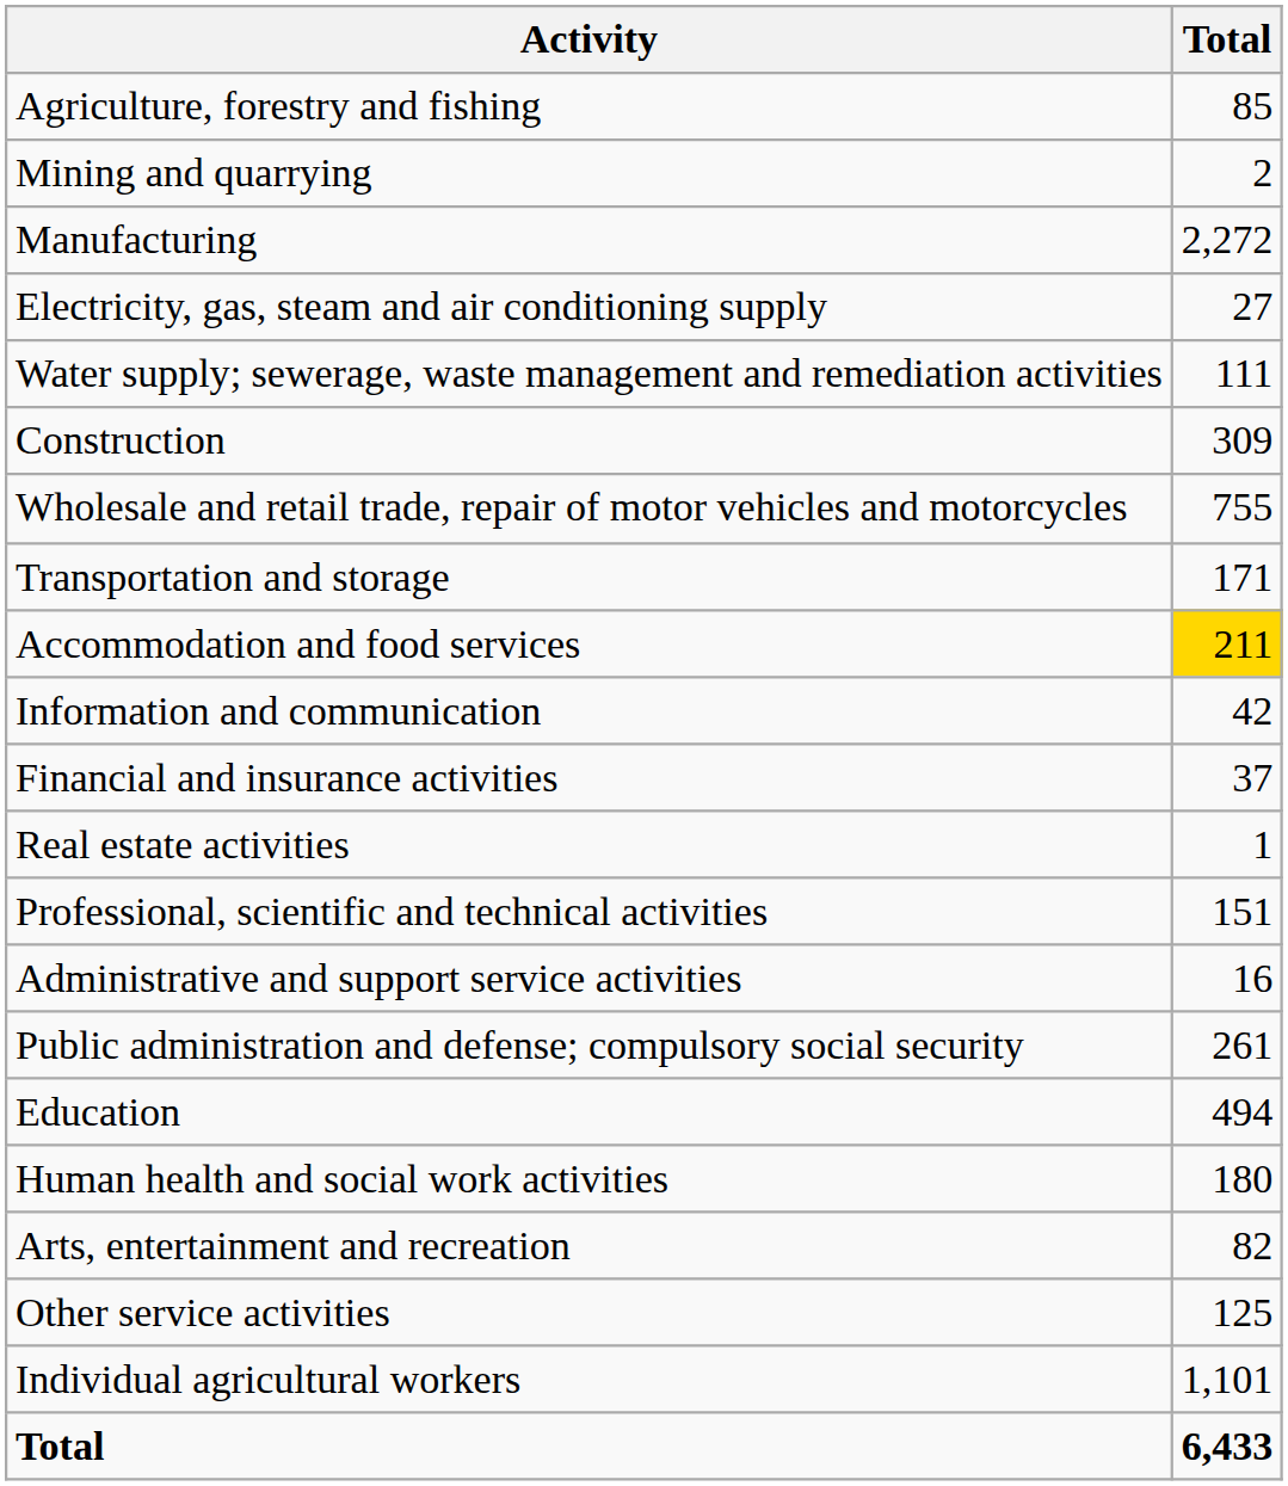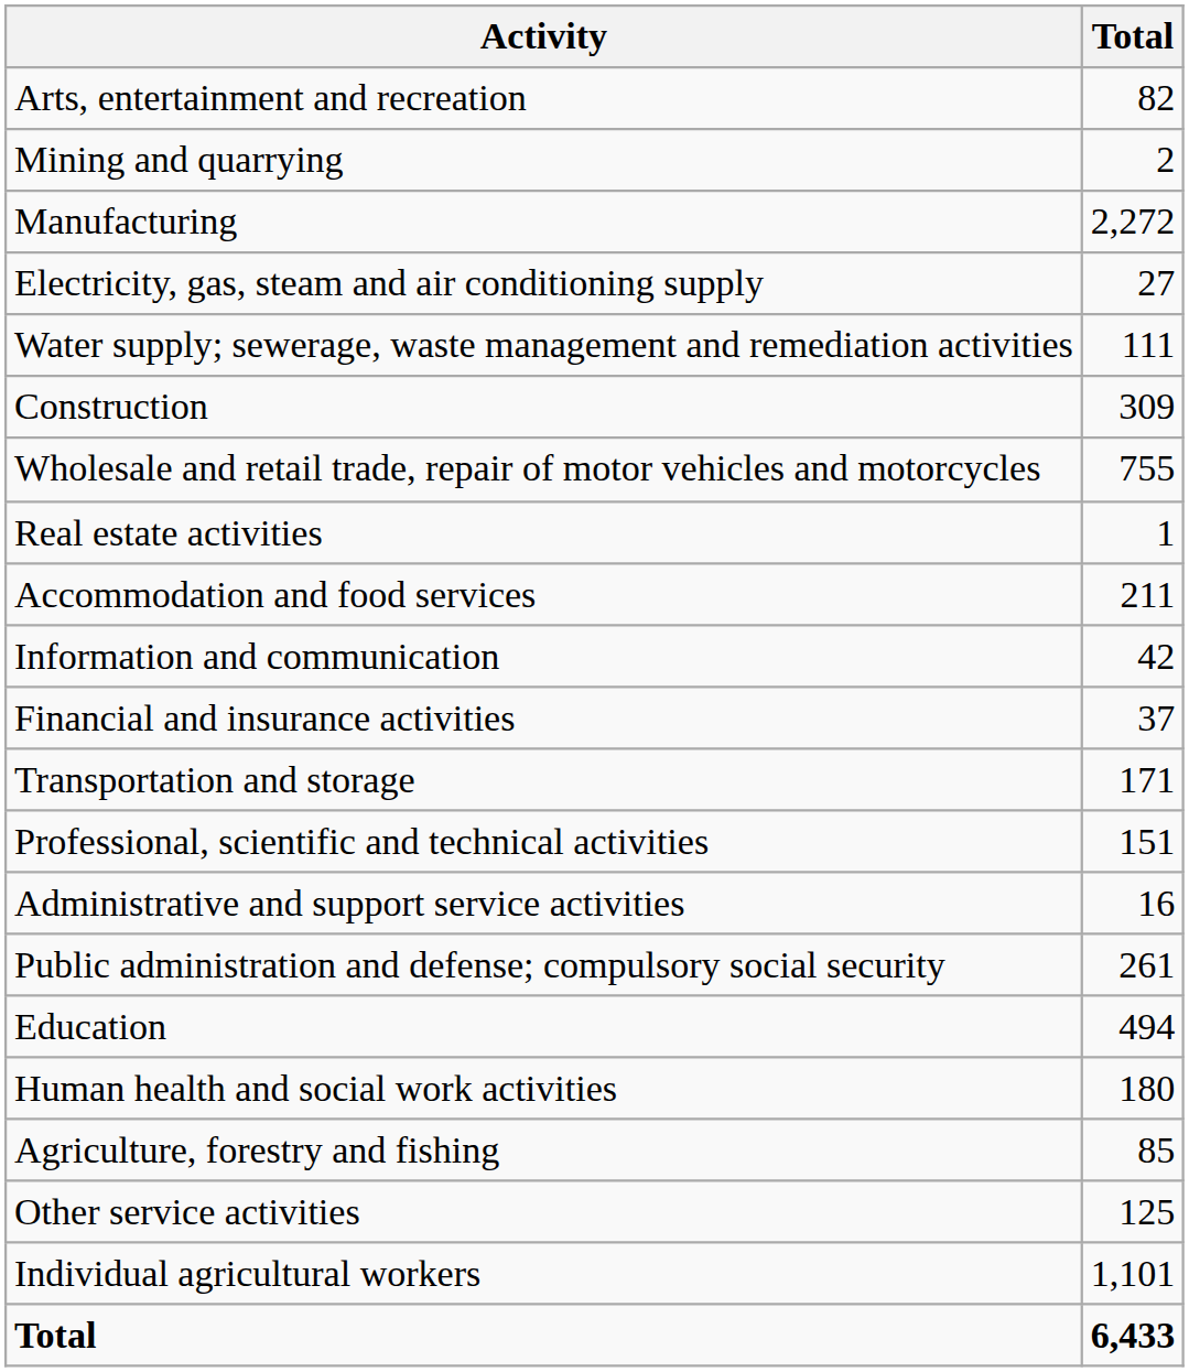rows swapped: Agriculture, forestry and fishing <-> Arts, entertainment and recreation
rows swapped: Transportation and storage <-> Real estate activities
Accommodation and food services | Total: gold background -> no background
